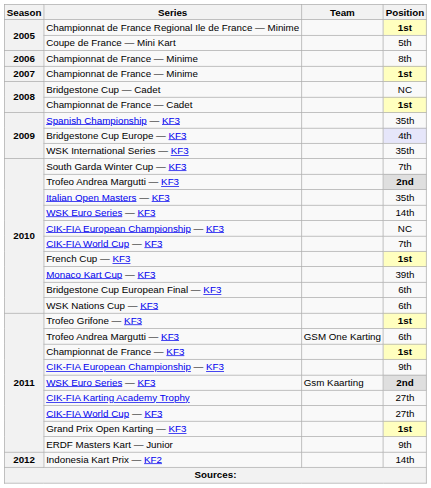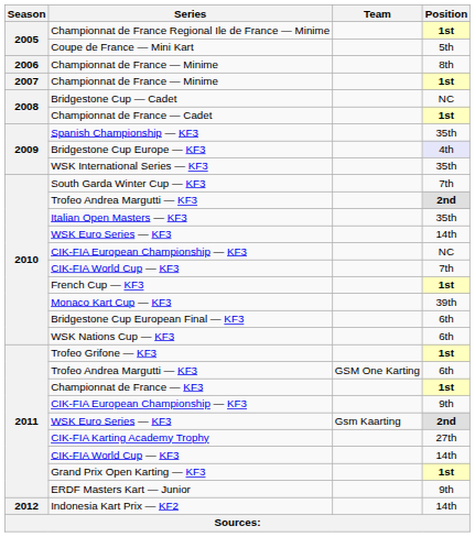2011 / CIK-FIA World Cup — KF3 | Position: 27th -> 14th
